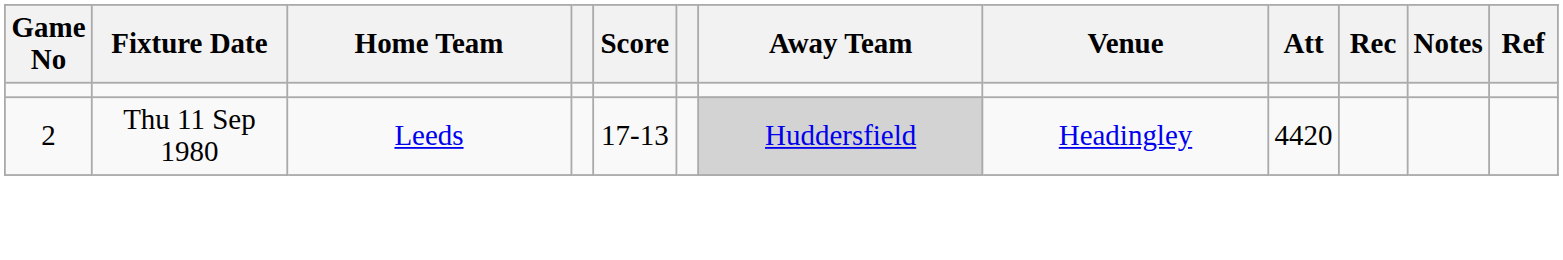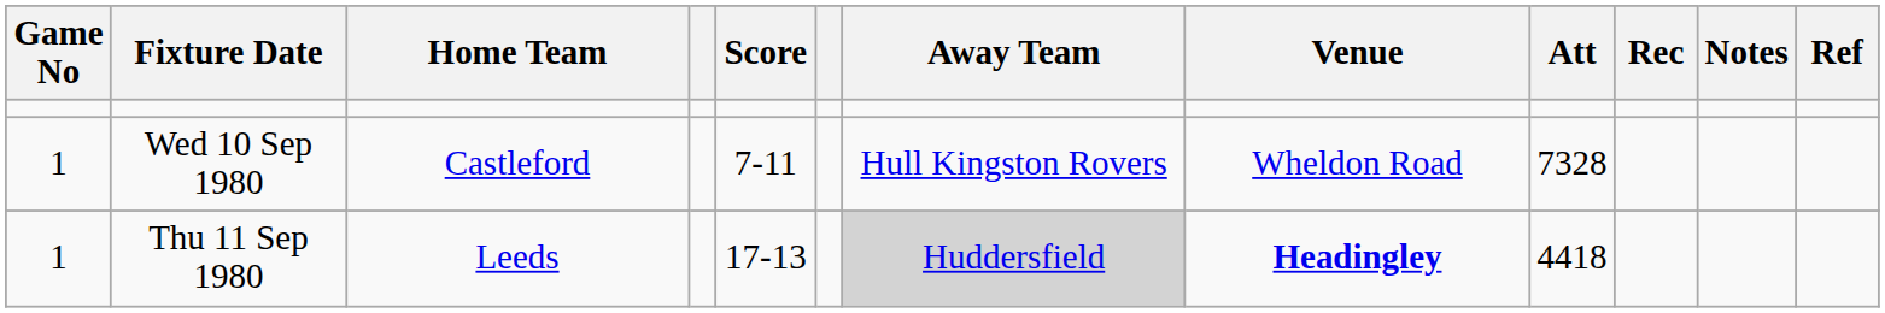+ row: 1 | Wed 10 Sep 1980 | Castleford | 7-11 | Hull Kingston Rovers | Wheldon Road | 7328
Thu 11 Sep 1980 | Game No: 2 -> 1
Thu 11 Sep 1980 | Venue: normal -> bold
Thu 11 Sep 1980 | Att: 4420 -> 4418
